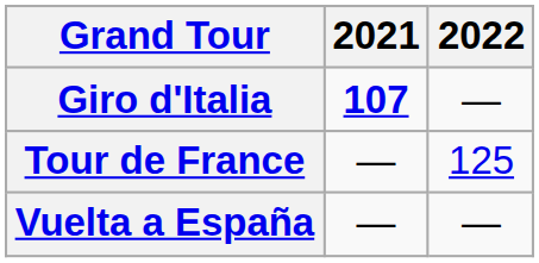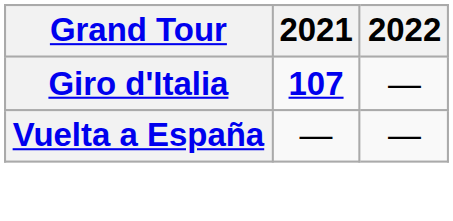- row: Tour de France | — | 125
